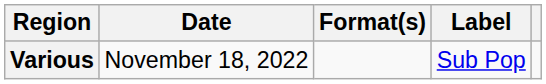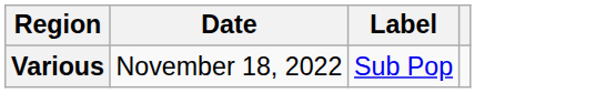- column: Format(s)
